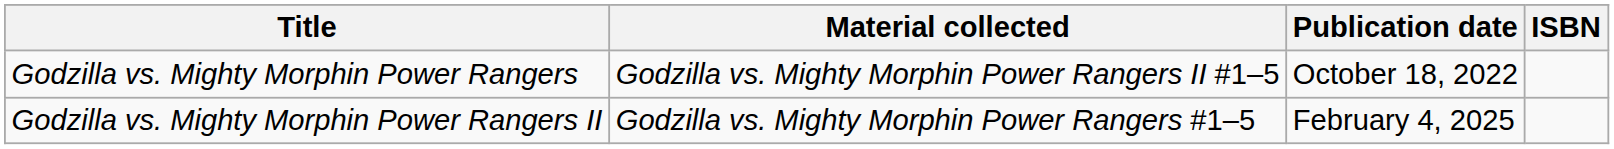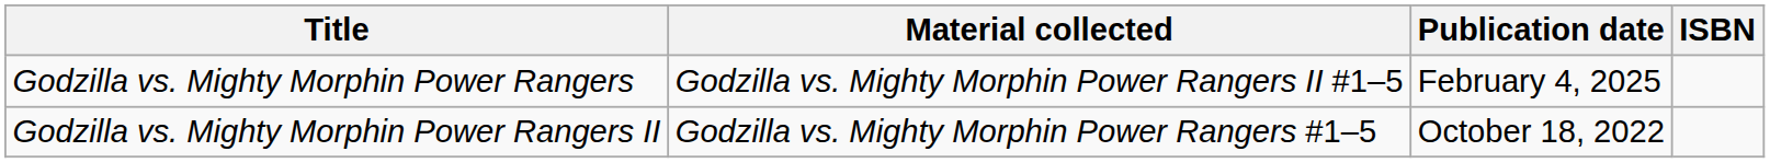Godzilla vs. Mighty Morphin Power Rangers | Publication date: October 18, 2022 -> February 4, 2025
Godzilla vs. Mighty Morphin Power Rangers II | Publication date: February 4, 2025 -> October 18, 2022
